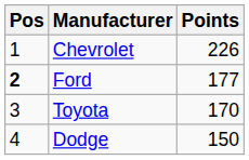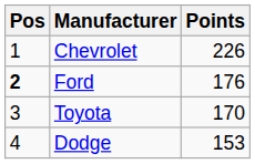Ford | Points: 177 -> 176
Dodge | Points: 150 -> 153
